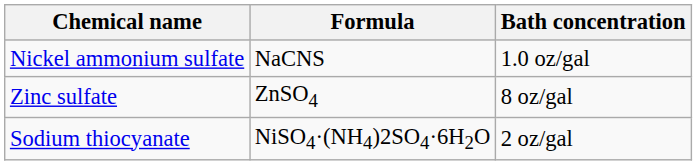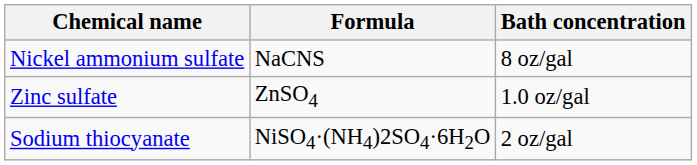Nickel ammonium sulfate | Bath concentration: 1.0 oz/gal -> 8 oz/gal
Zinc sulfate | Bath concentration: 8 oz/gal -> 1.0 oz/gal
